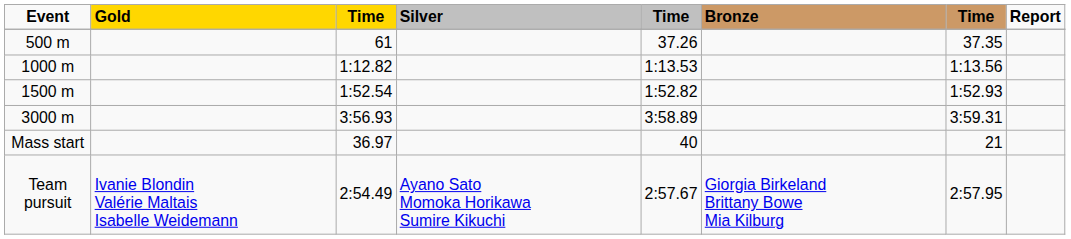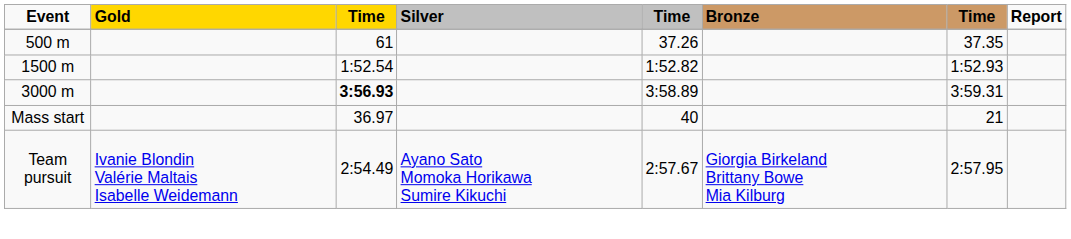- row: 1000 m | 1:12.82 | 1:13.53 | 1:13.56
3000 m | column 3: normal -> bold
